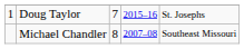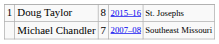Doug Taylor | column 3: 7 -> 8
Michael Chandler | column 3: 8 -> 7
